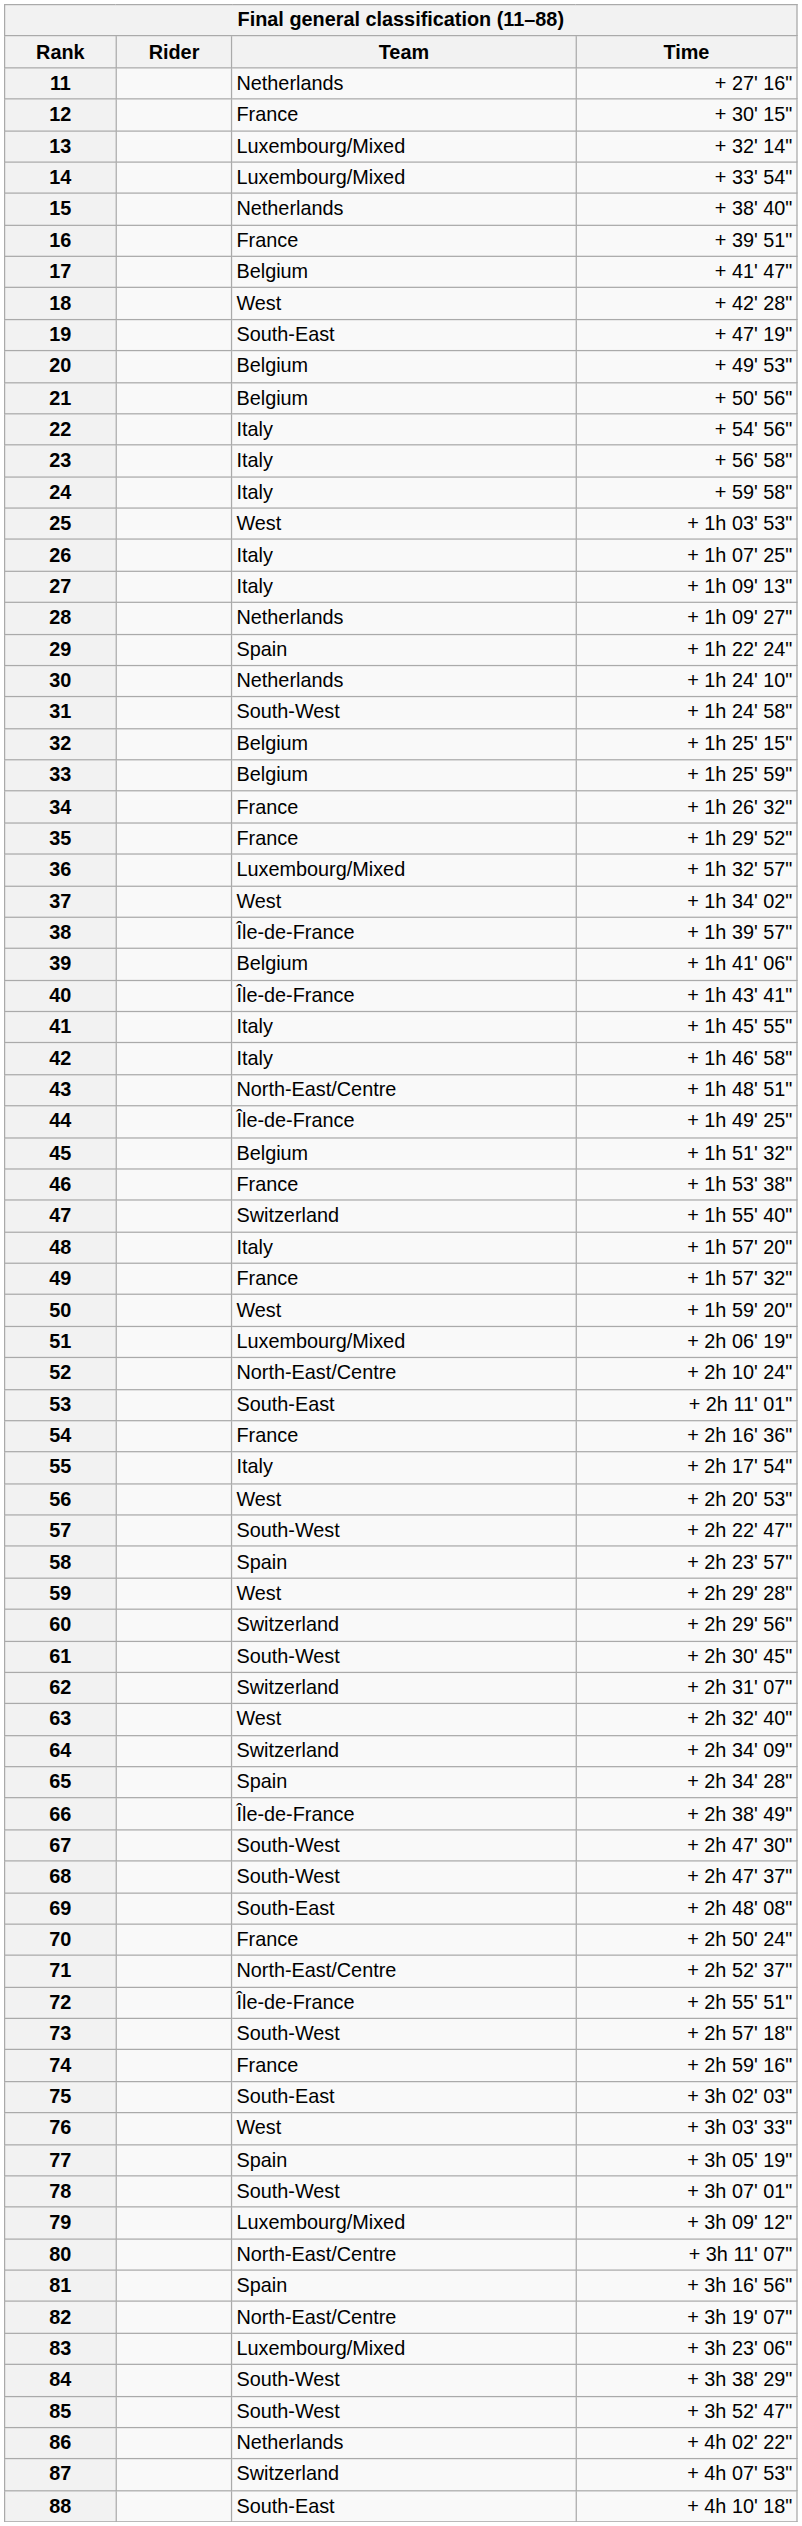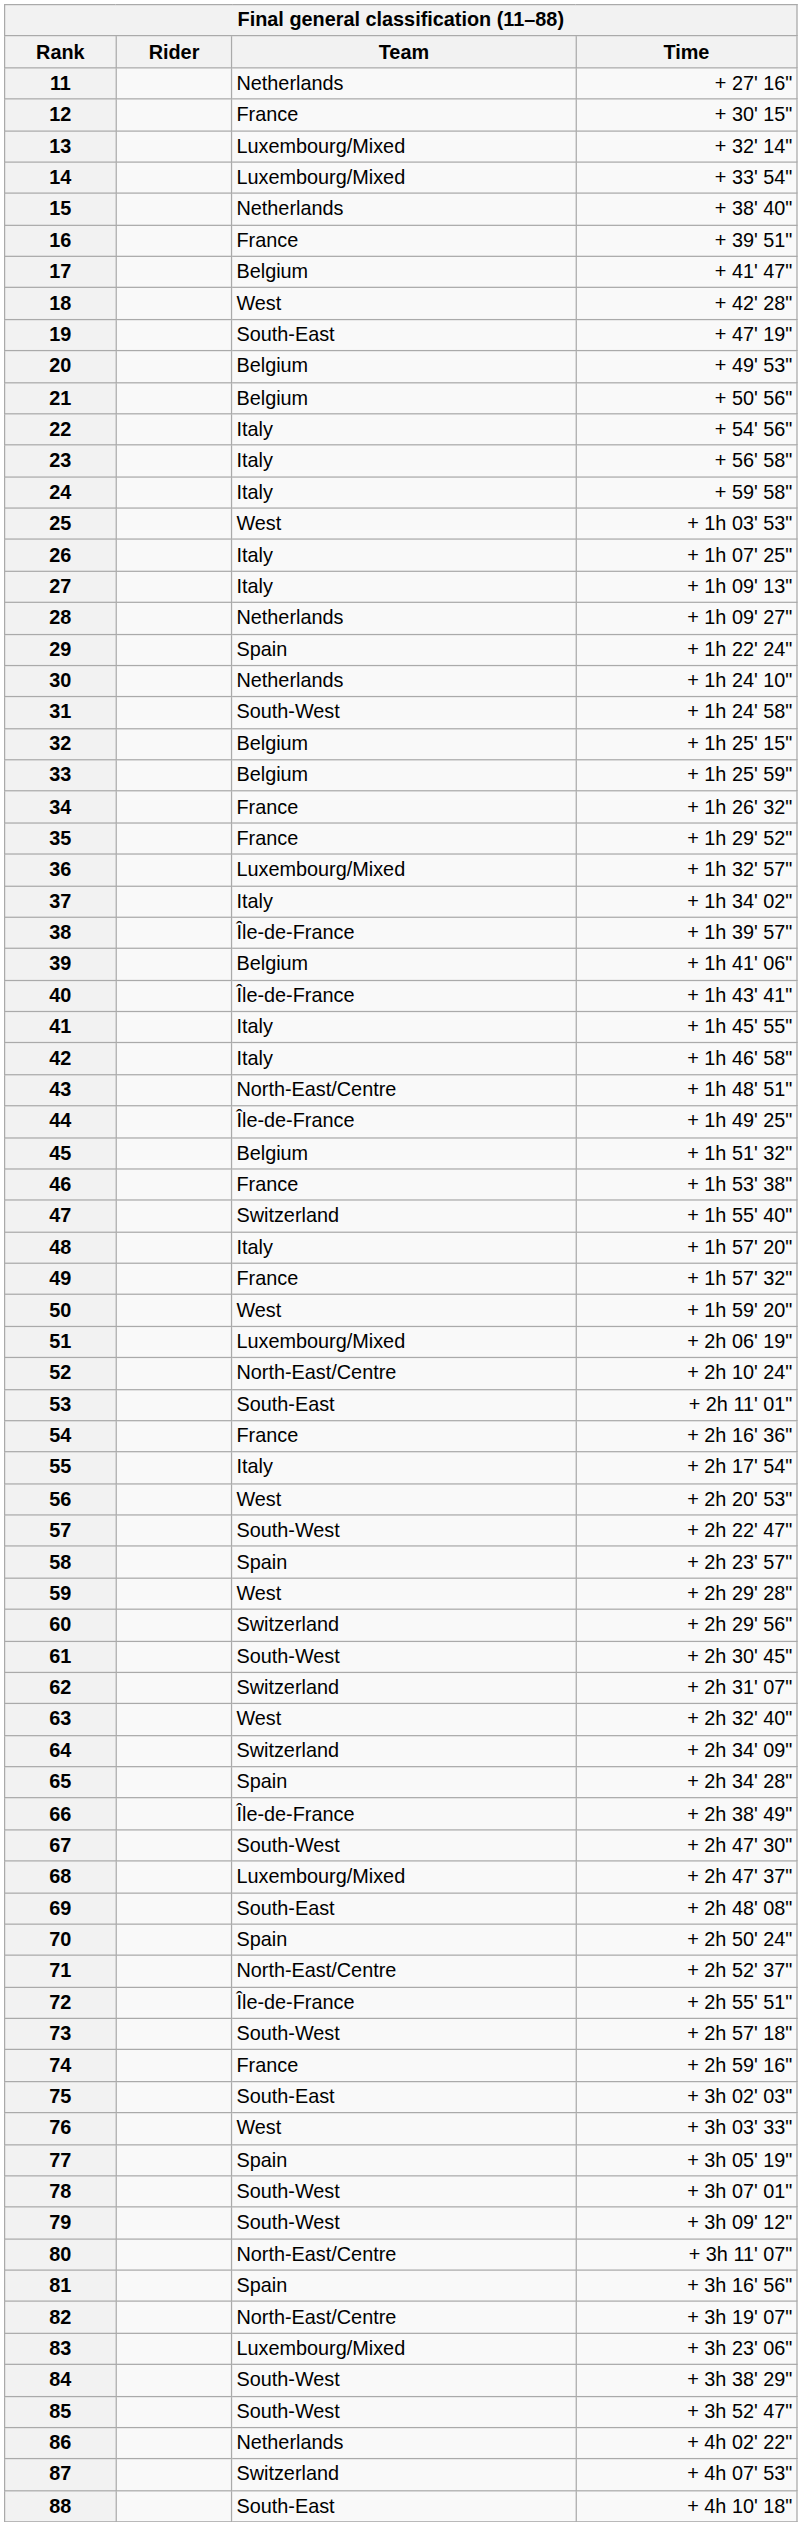37 | Team: West -> Italy
68 | Team: South-West -> Luxembourg/Mixed
70 | Team: France -> Spain
79 | Team: Luxembourg/Mixed -> South-West
